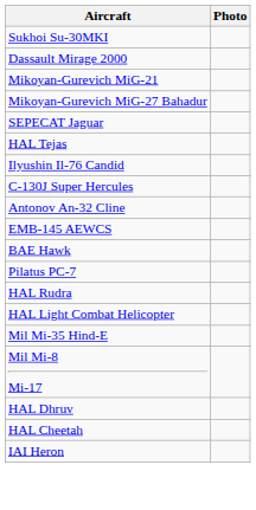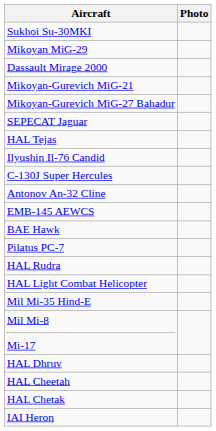+ row: Mikoyan MiG-29
+ row: HAL Chetak
